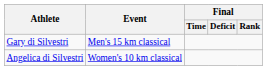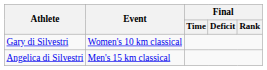Gary di Silvestri | Event: Men's 15 km classical -> Women's 10 km classical
Angelica di Silvestri | Event: Women's 10 km classical -> Men's 15 km classical
